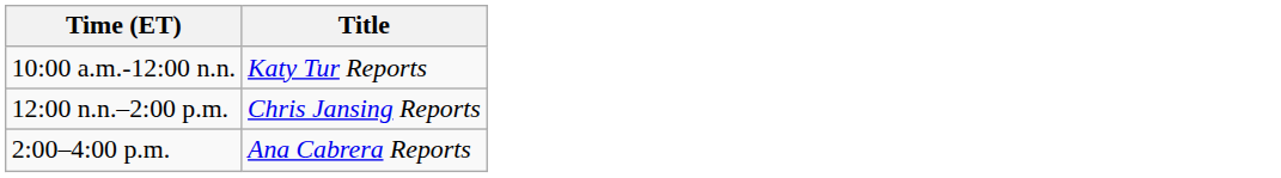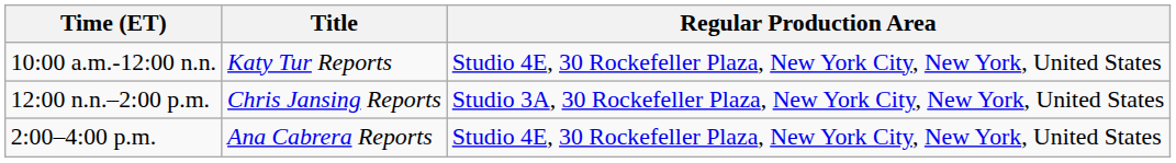+ column: Regular Production Area | Studio 4E, 30 Rockefeller Plaza, New York City, New York, United States | Studio 3A, 30 Rockefeller Plaza, New York City, New York, United States | Studio 4E, 30 Rockefeller Plaza, New York City, New York, United States
